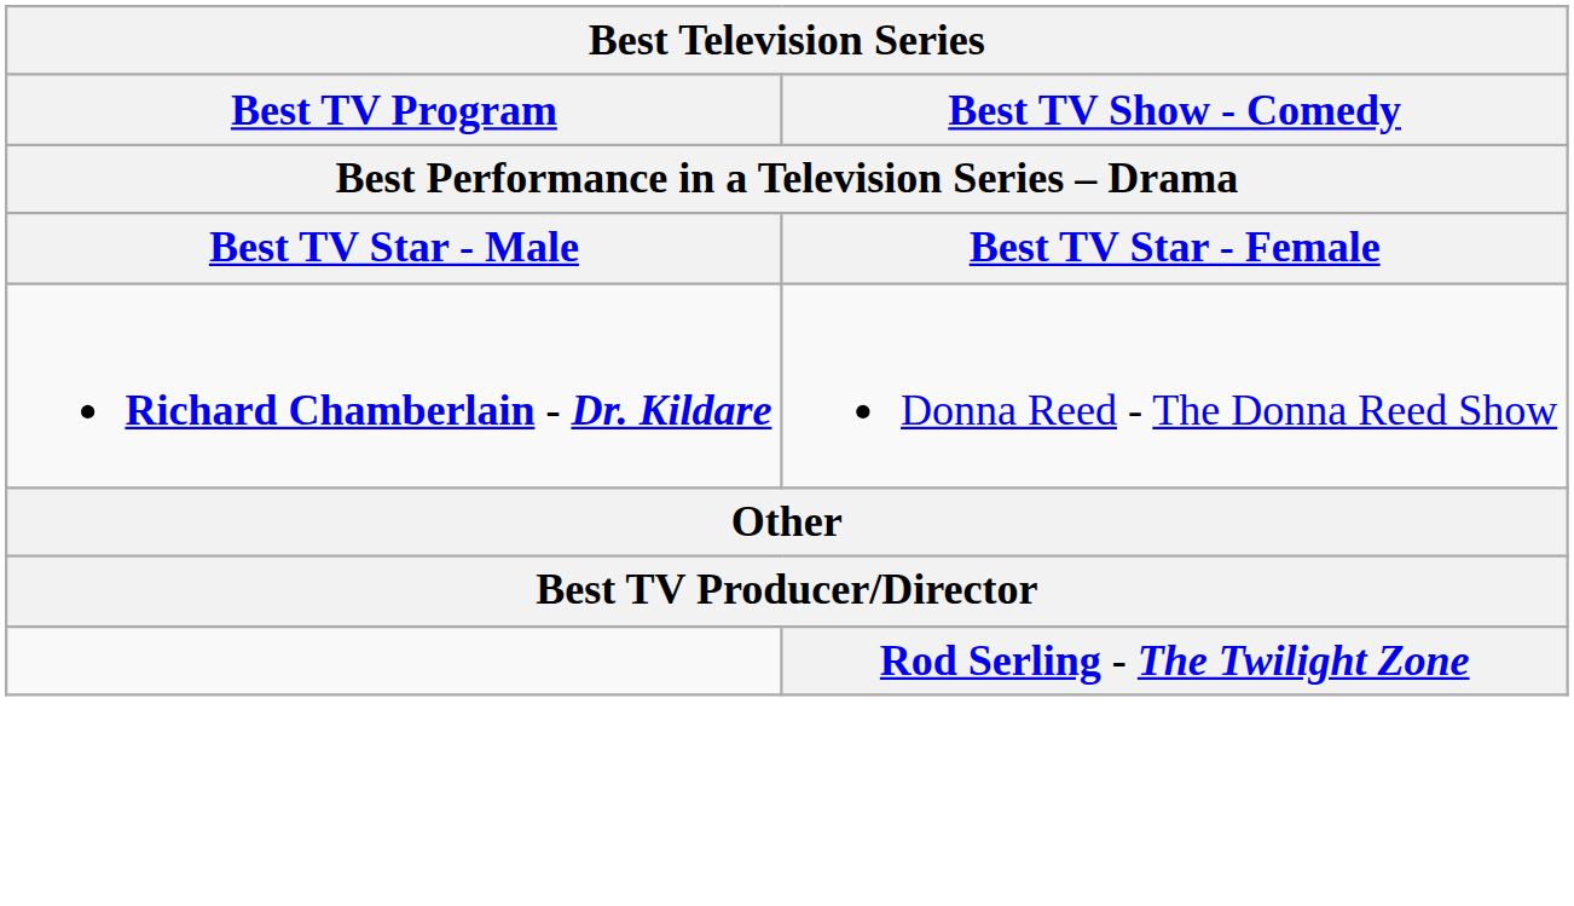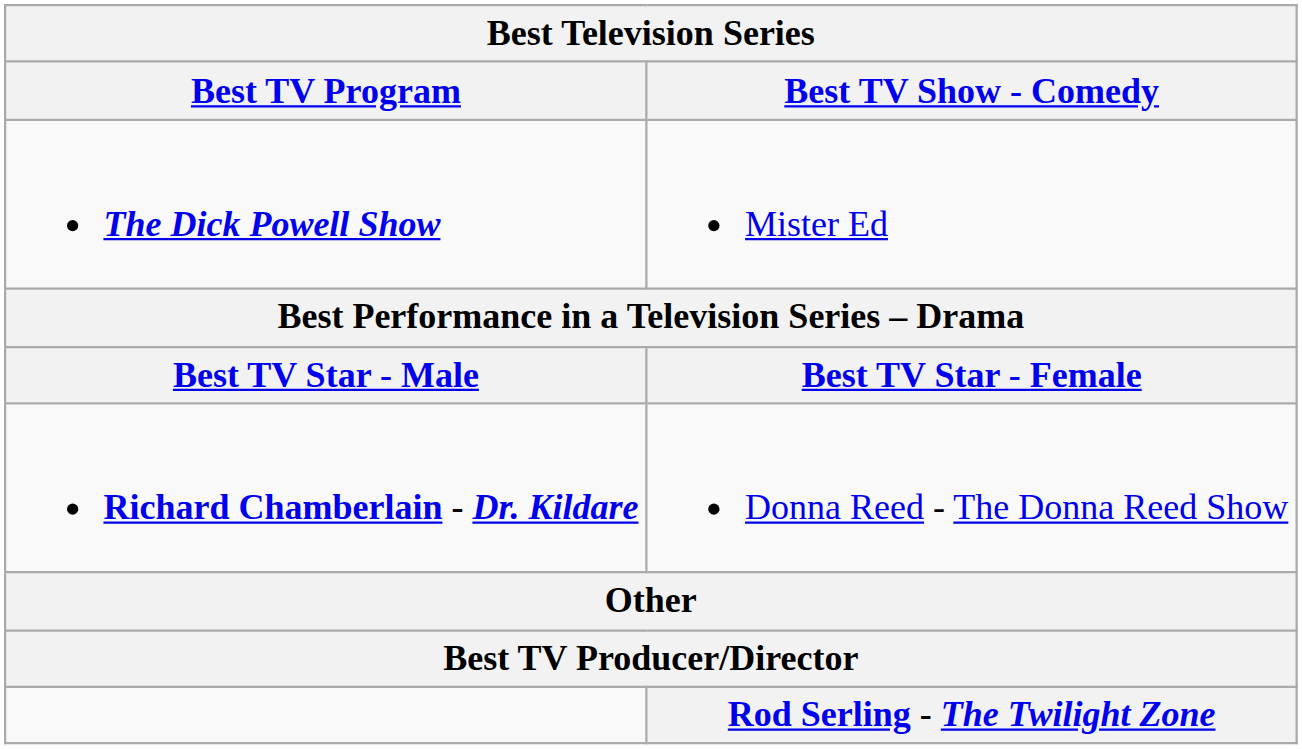+ row: The Dick Powell Show | Mister Ed
